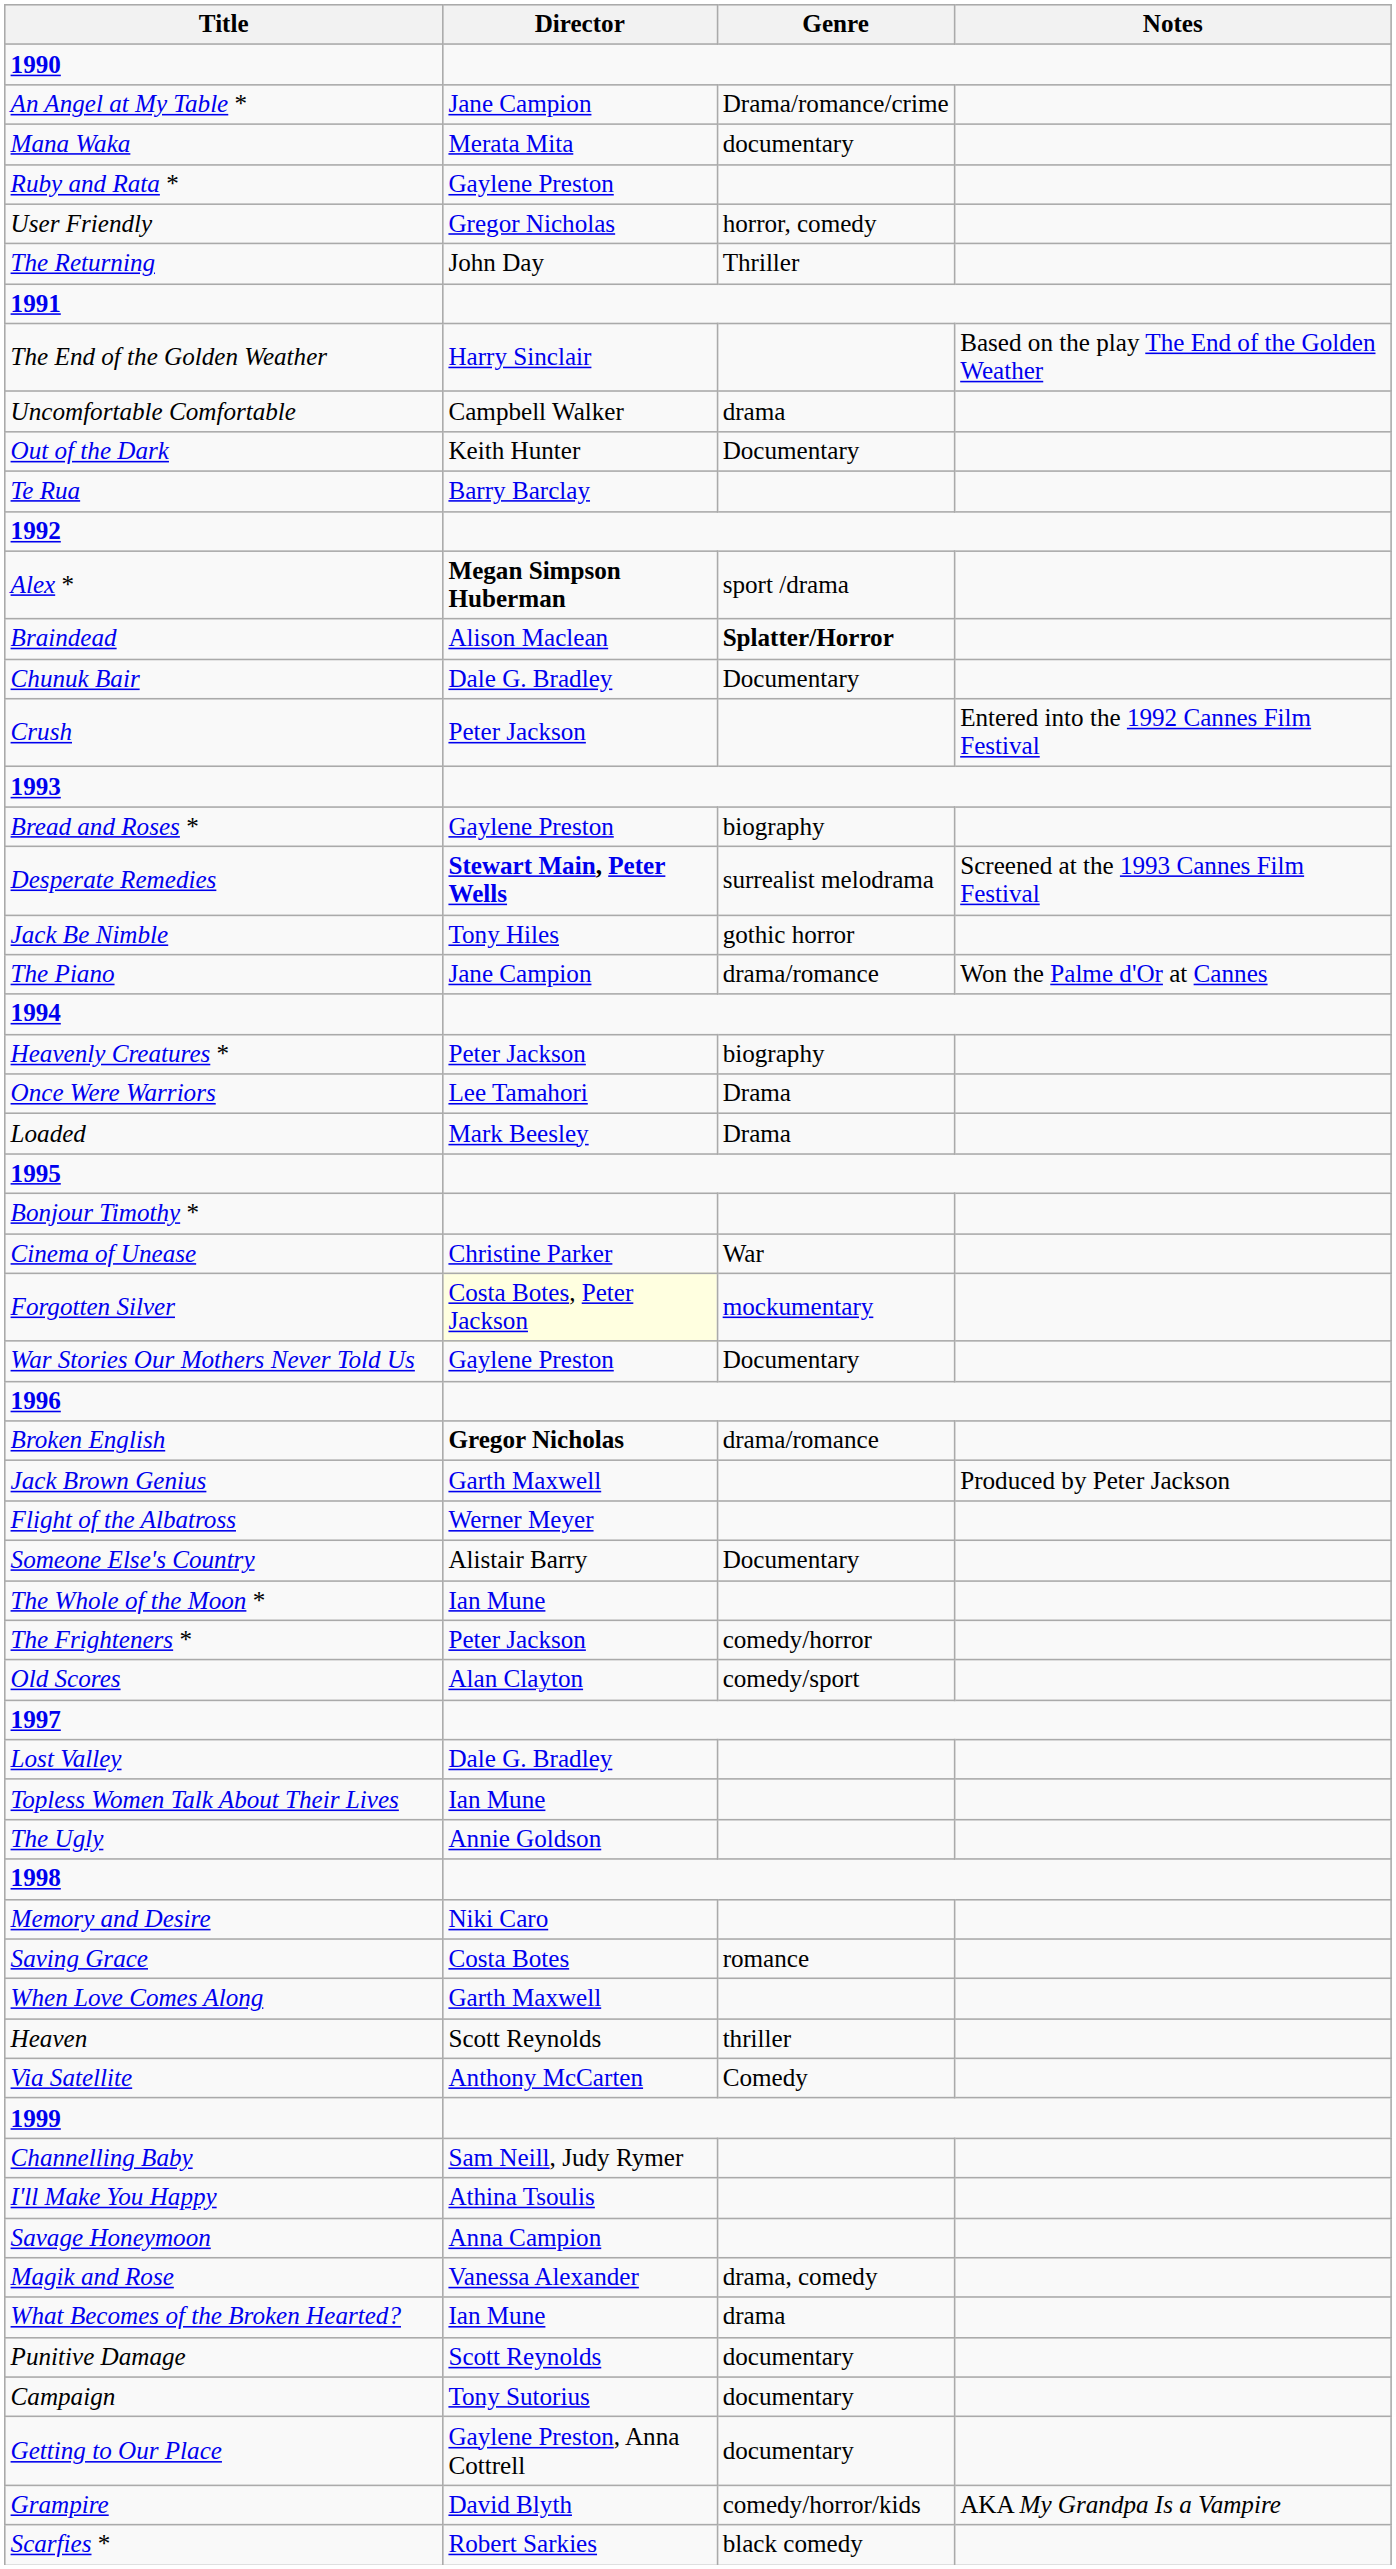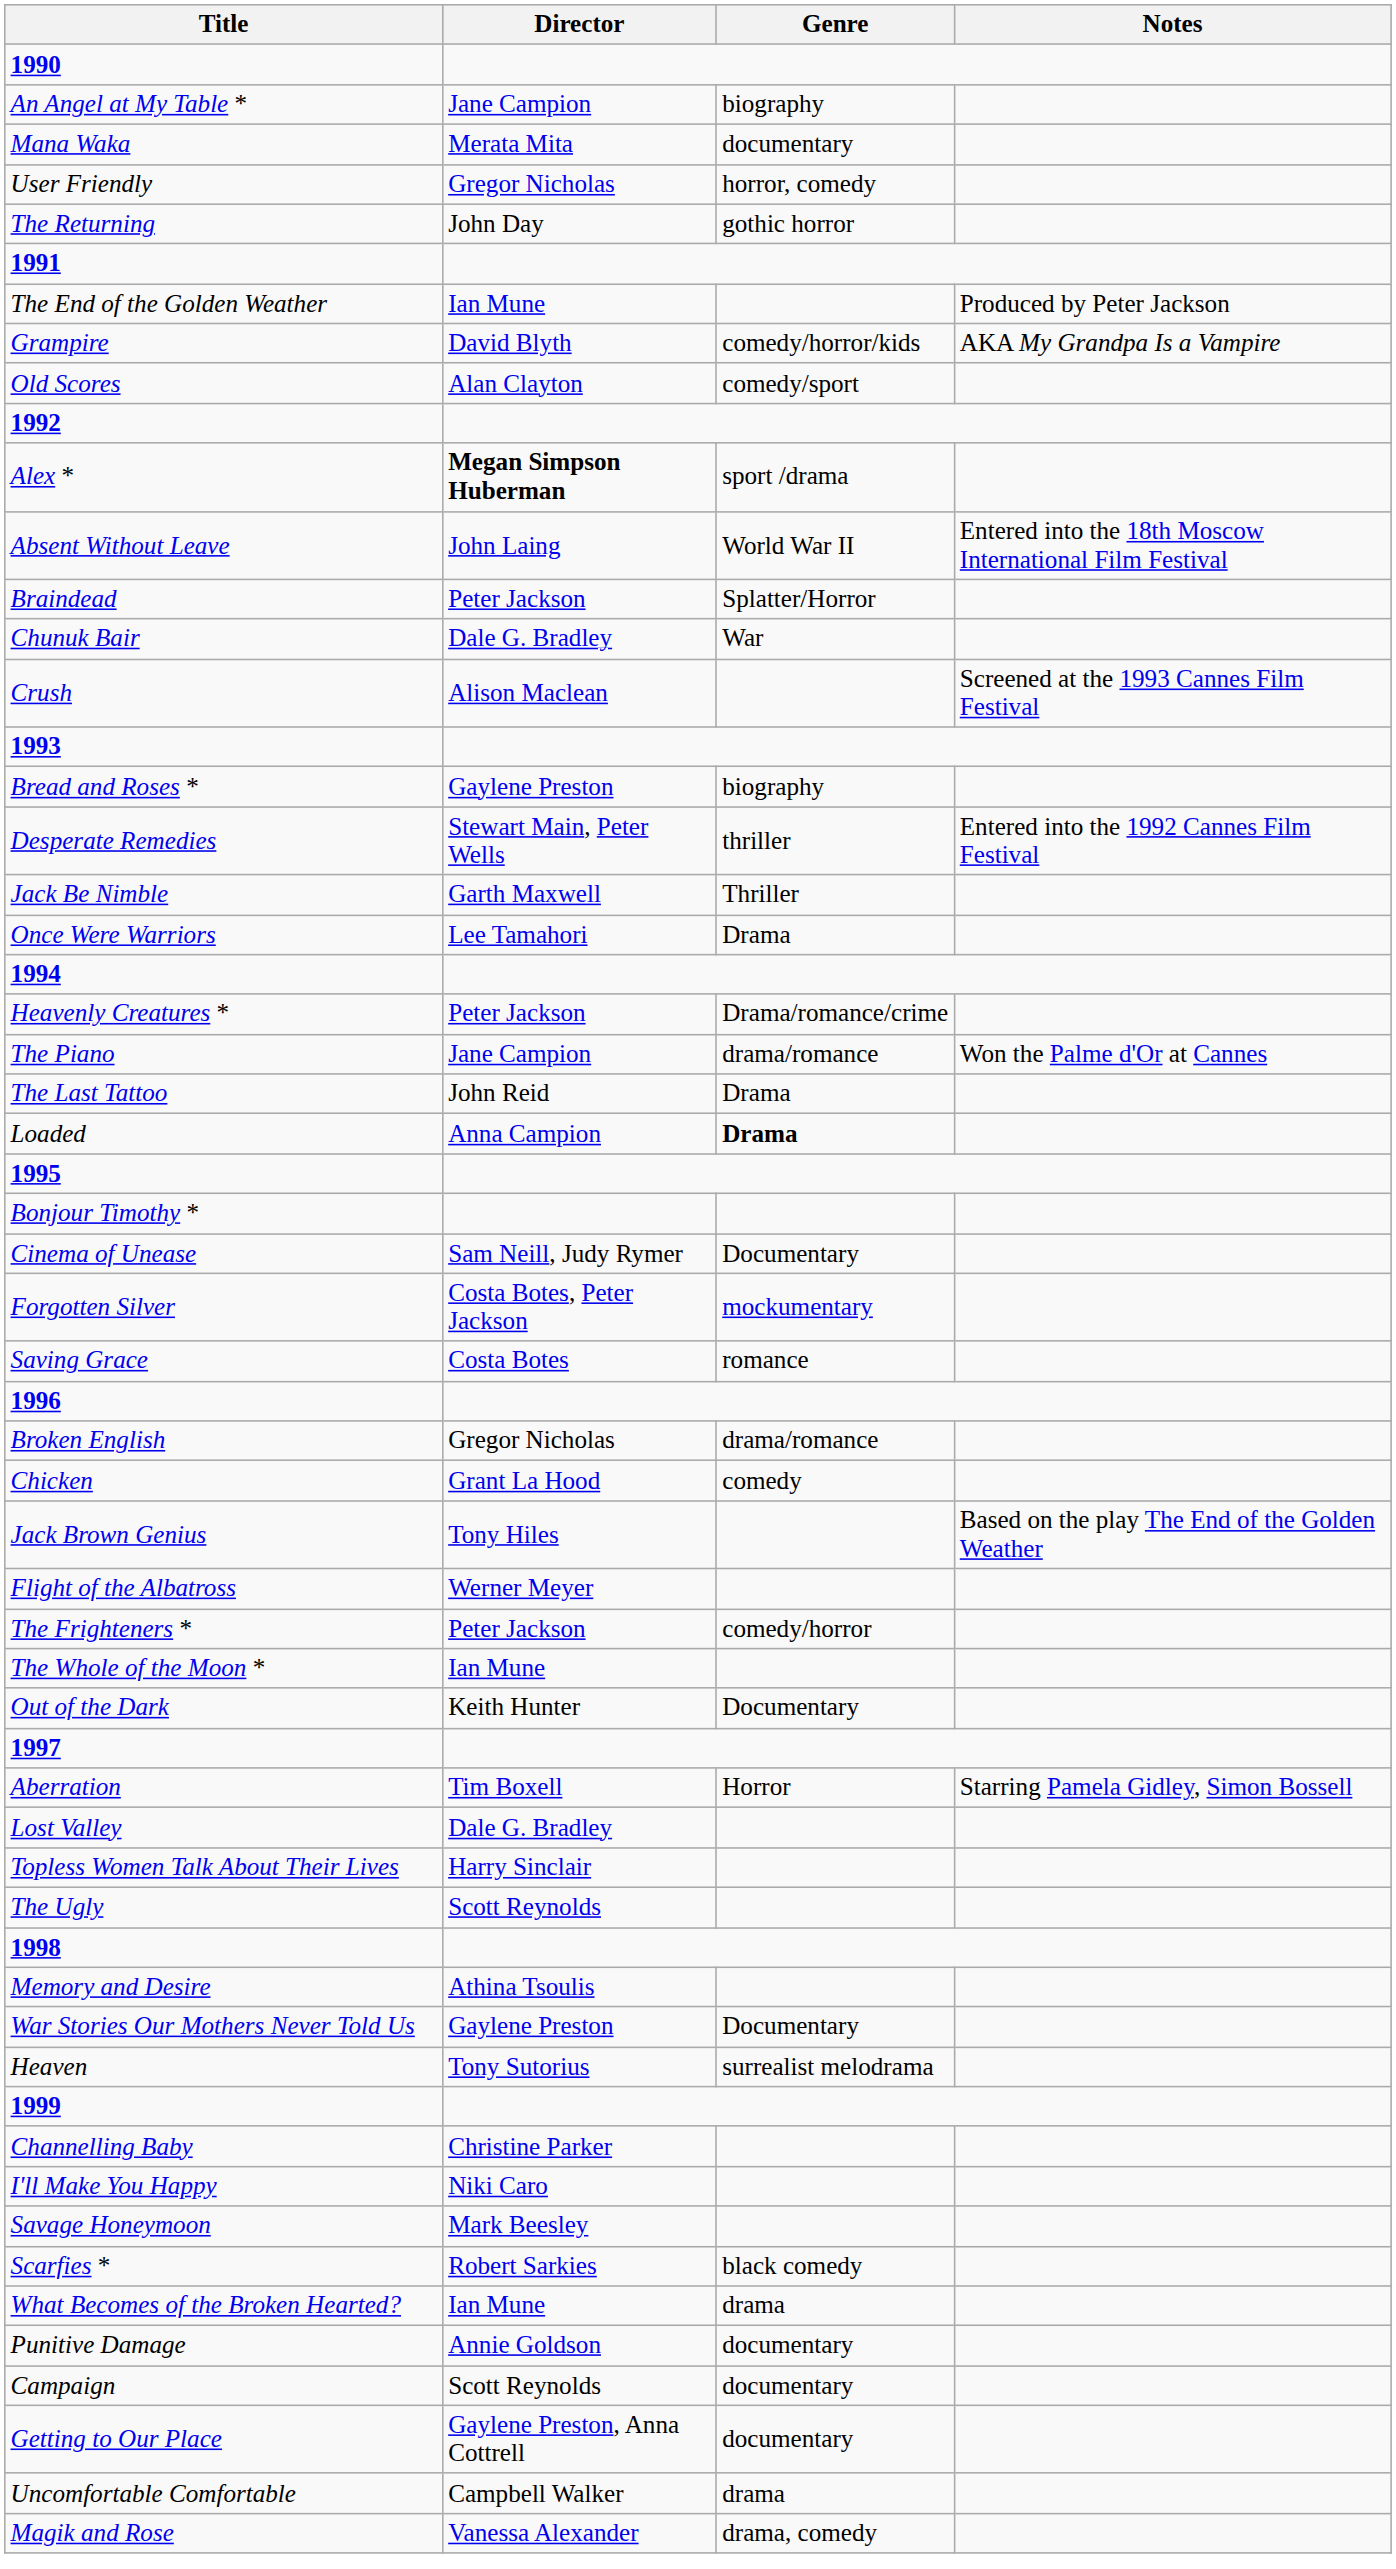An Angel at My Table * | Genre: Drama/romance/crime -> biography
- row: Ruby and Rata * | Gaylene Preston
The Returning | Genre: Thriller -> gothic horror
The End of the Golden Weather | Director: Harry Sinclair -> Ian Mune
The End of the Golden Weather | Notes: Based on the play The End of the Golden Weather -> Produced by Peter Jackson
rows swapped: Grampire <-> Uncomfortable Comfortable
rows swapped: Old Scores <-> Out of the Dark
- row: Te Rua | Barry Barclay
+ row: Absent Without Leave | John Laing | World War II | Entered into the 18th Moscow International Film Festival
Braindead | Director: Alison Maclean -> Peter Jackson
Braindead | Genre: bold -> normal
Chunuk Bair | Genre: Documentary -> War
Crush | Director: Peter Jackson -> Alison Maclean
Crush | Notes: Entered into the 1992 Cannes Film Festival -> Screened at the 1993 Cannes Film Festival
Desperate Remedies | Director: bold -> normal
Desperate Remedies | Genre: surrealist melodrama -> thriller
Desperate Remedies | Notes: Screened at the 1993 Cannes Film Festival -> Entered into the 1992 Cannes Film Festival
Jack Be Nimble | Director: Tony Hiles -> Garth Maxwell
Jack Be Nimble | Genre: gothic horror -> Thriller
rows swapped: The Piano <-> Once Were Warriors
Heavenly Creatures * | Genre: biography -> Drama/romance/crime
+ row: The Last Tattoo | John Reid | Drama
Loaded | Director: Mark Beesley -> Anna Campion
Loaded | Genre: normal -> bold
Cinema of Unease | Director: Christine Parker -> Sam Neill, Judy Rymer
Cinema of Unease | Genre: War -> Documentary
Forgotten Silver | Director: lightyellow background -> no background
rows swapped: War Stories Our Mothers Never Told Us <-> Saving Grace
Broken English | Director: bold -> normal
+ row: Chicken | Grant La Hood | comedy
Jack Brown Genius | Director: Garth Maxwell -> Tony Hiles
Jack Brown Genius | Notes: Produced by Peter Jackson -> Based on the play The End of the Golden Weather
- row: Someone Else's Country | Alistair Barry | Documentary
rows swapped: The Frighteners * <-> The Whole of the Moon *
+ row: Aberration | Tim Boxell | Horror | Starring Pamela Gidley, Simon Bossell
Topless Women Talk About Their Lives | Director: Ian Mune -> Harry Sinclair
The Ugly | Director: Annie Goldson -> Scott Reynolds
Memory and Desire | Director: Niki Caro -> Athina Tsoulis
- row: When Love Comes Along | Garth Maxwell
Heaven | Director: Scott Reynolds -> Tony Sutorius
Heaven | Genre: thriller -> surrealist melodrama
- row: Via Satellite | Anthony McCarten | Comedy
Channelling Baby | Director: Sam Neill, Judy Rymer -> Christine Parker
I'll Make You Happy | Director: Athina Tsoulis -> Niki Caro
Savage Honeymoon | Director: Anna Campion -> Mark Beesley
rows swapped: Scarfies * <-> Magik and Rose
Punitive Damage | Director: Scott Reynolds -> Annie Goldson
Campaign | Director: Tony Sutorius -> Scott Reynolds
